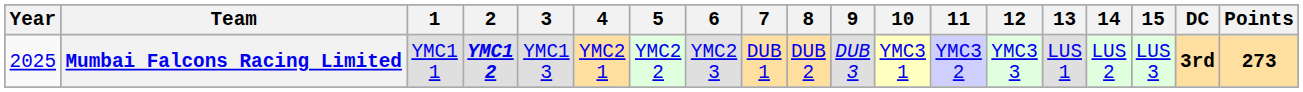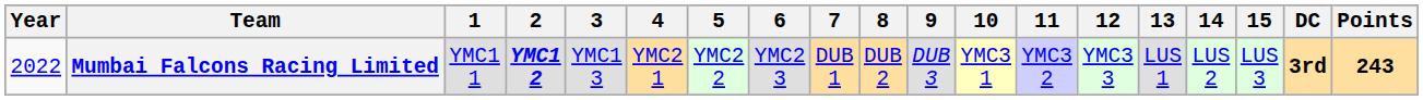Mumbai Falcons Racing Limited | Year: 2025 -> 2022
Mumbai Falcons Racing Limited | Points: 273 -> 243
